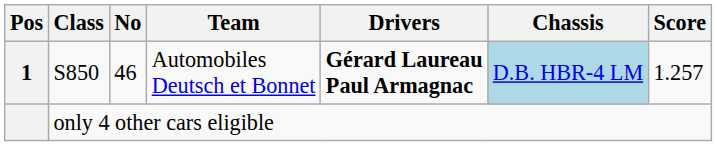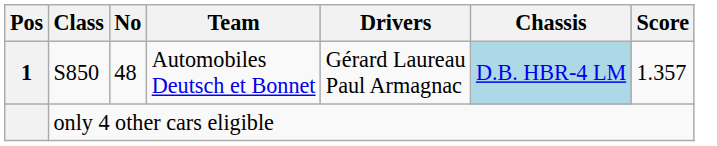S850 | No: 46 -> 48
S850 | Drivers: bold -> normal
S850 | Score: 1.257 -> 1.357
